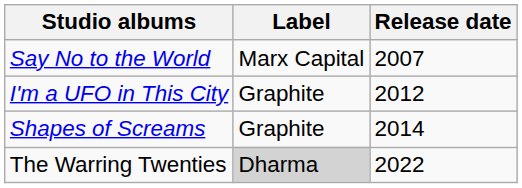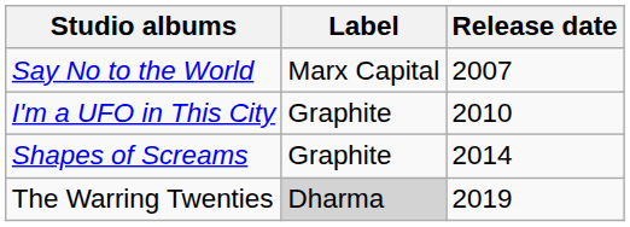I'm a UFO in This City | Release date: 2012 -> 2010
The Warring Twenties | Release date: 2022 -> 2019
